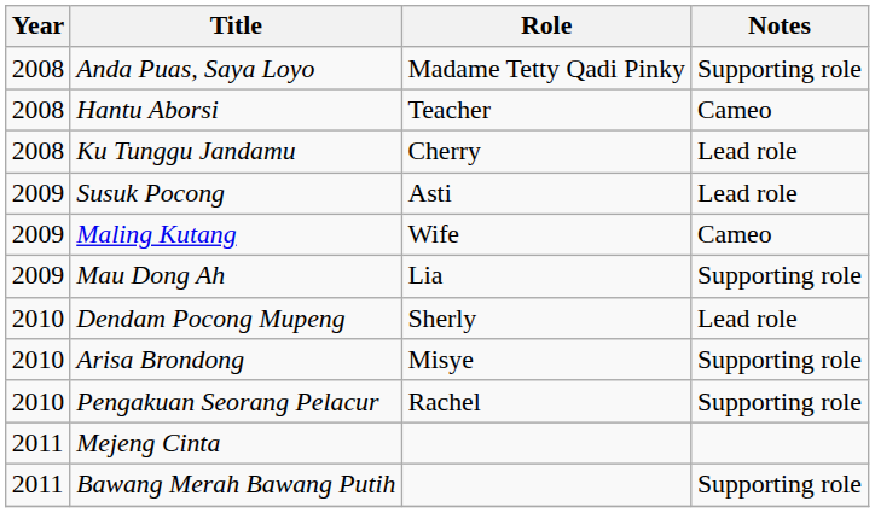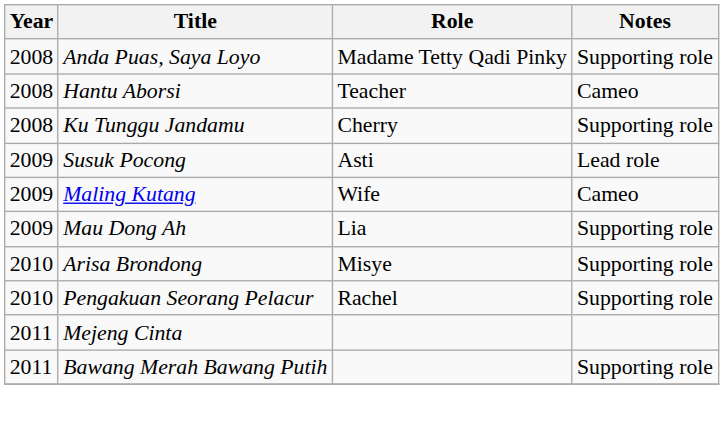Ku Tunggu Jandamu | Notes: Lead role -> Supporting role
- row: 2010 | Dendam Pocong Mupeng | Sherly | Lead role
